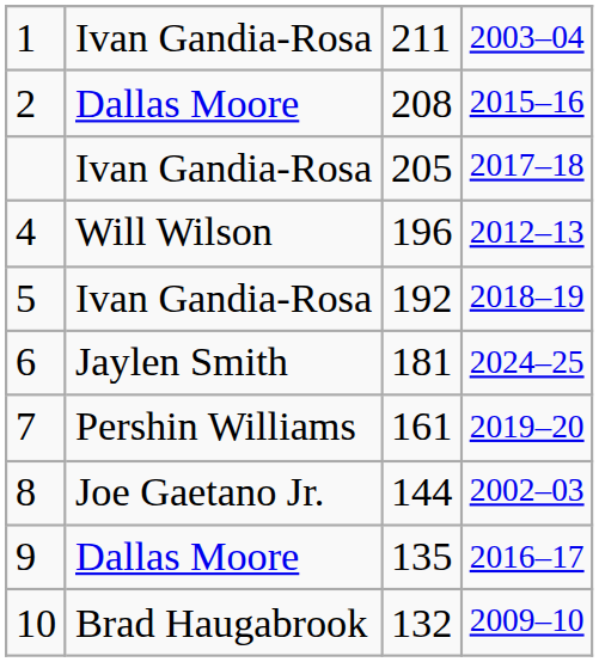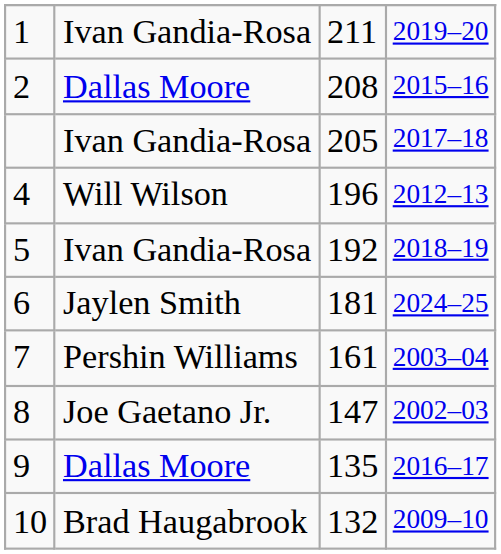1 | column 4: 2003–04 -> 2019–20
7 | column 4: 2019–20 -> 2003–04
8 | column 3: 144 -> 147
